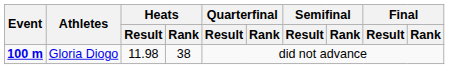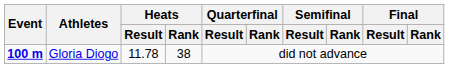Gloria Diogo | Heats / Result: 11.98 -> 11.78
